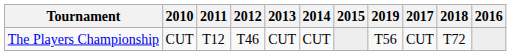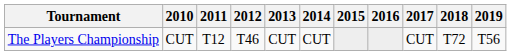columns swapped: 2016 <-> 2019
